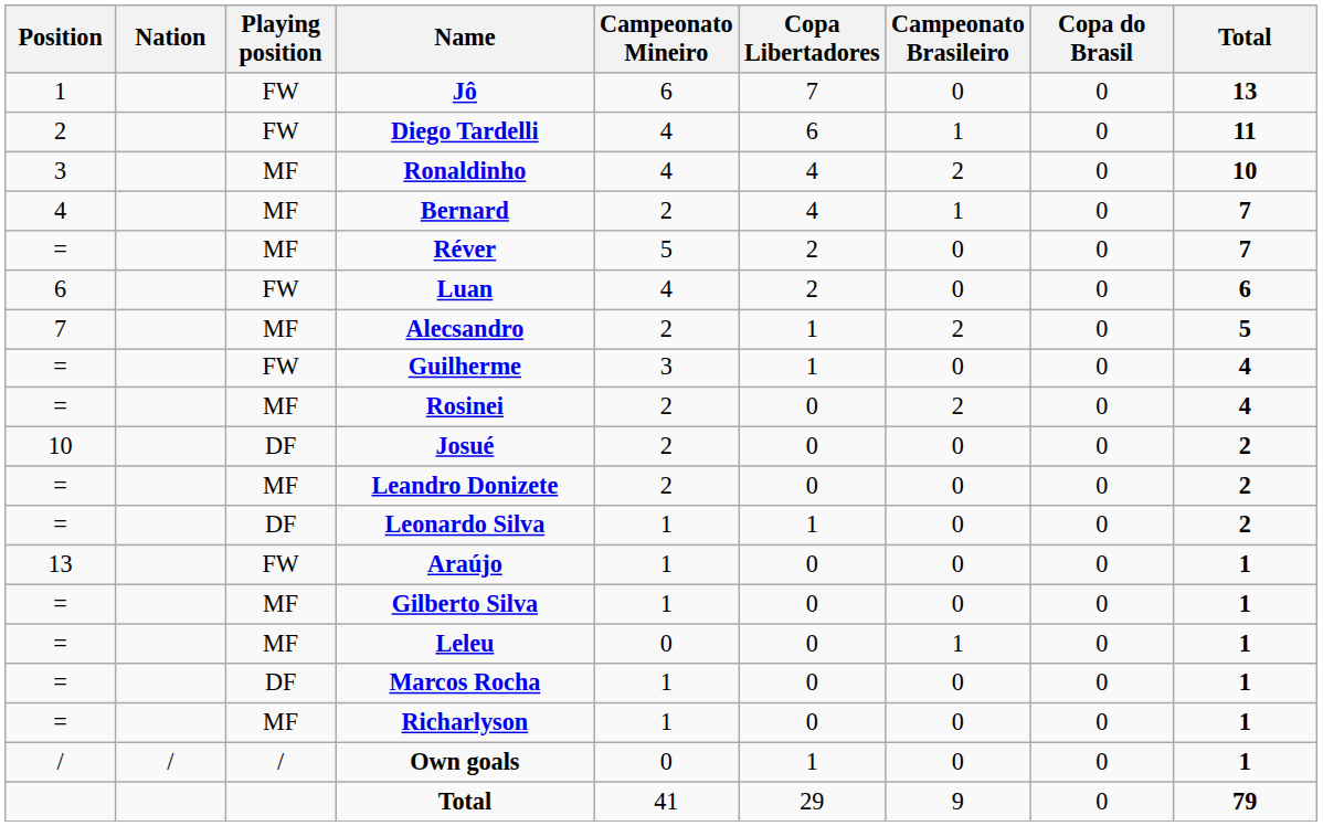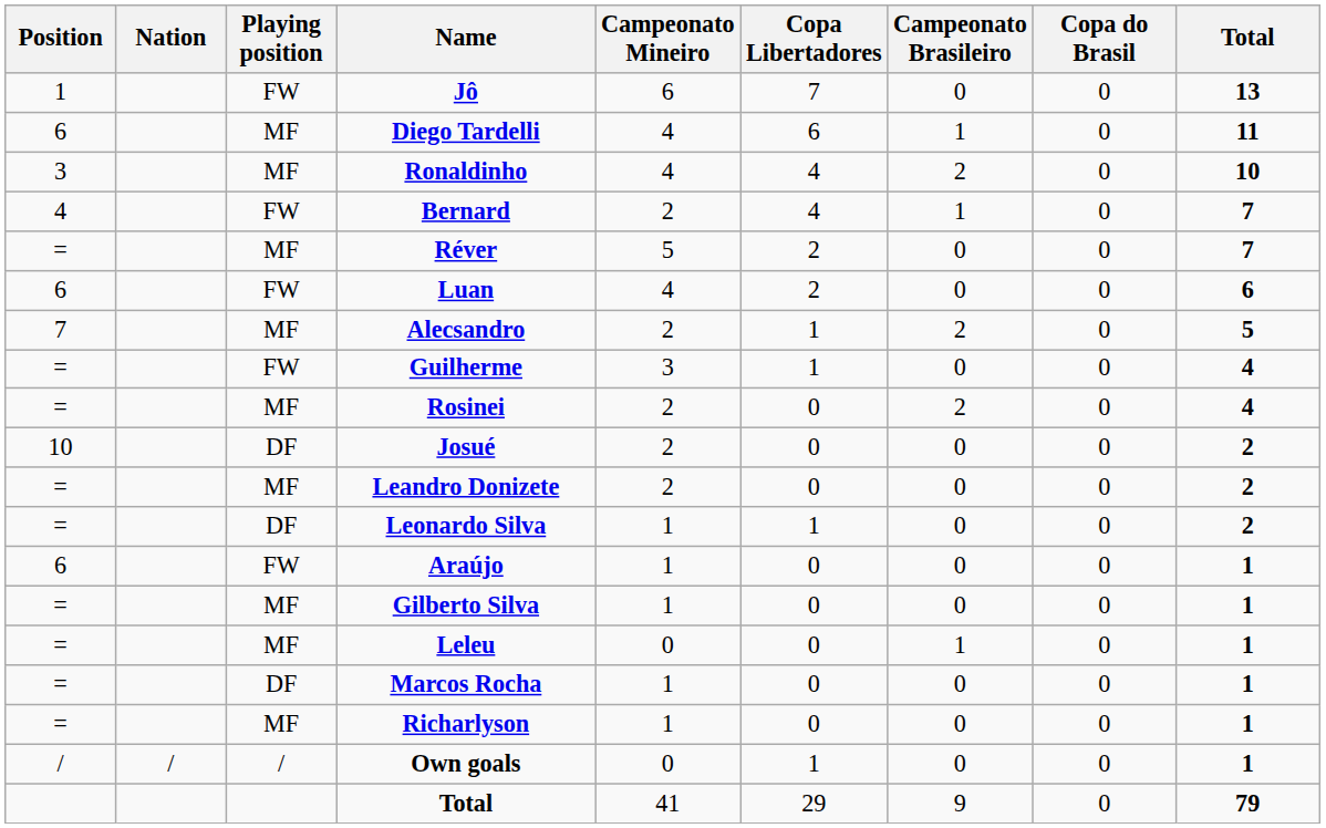Diego Tardelli | Position: 2 -> 6
Diego Tardelli | Playing position: FW -> MF
Bernard | Playing position: MF -> FW
Araújo | Position: 13 -> 6
